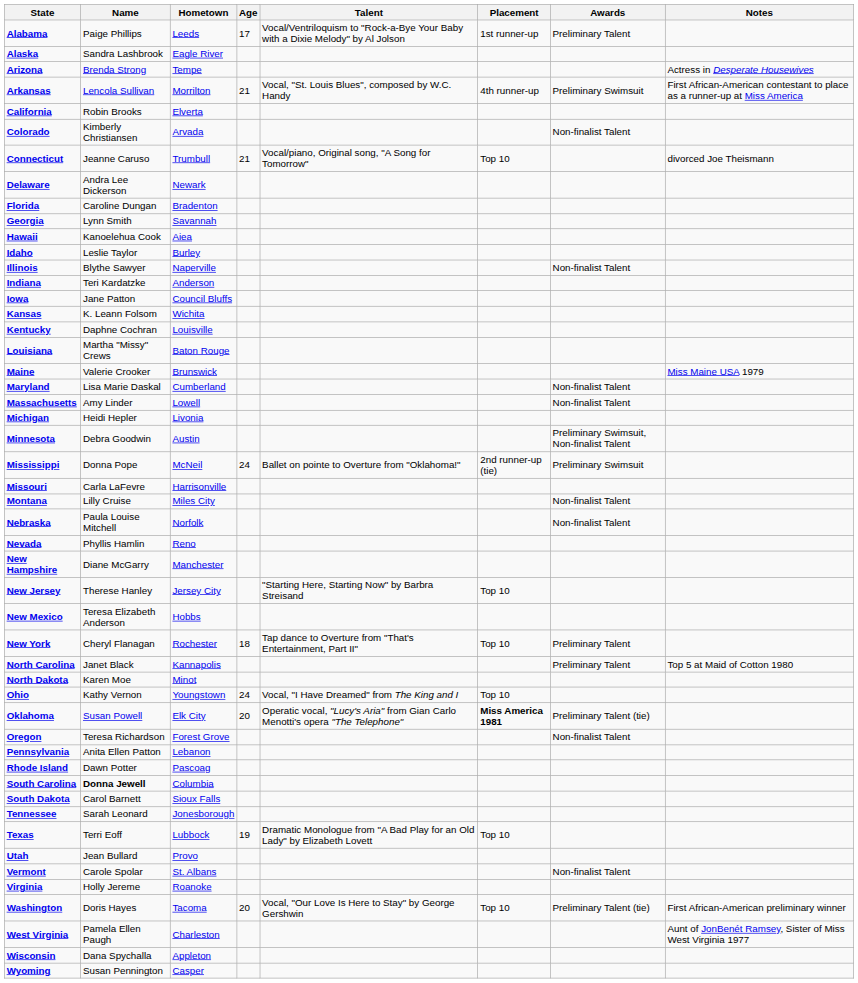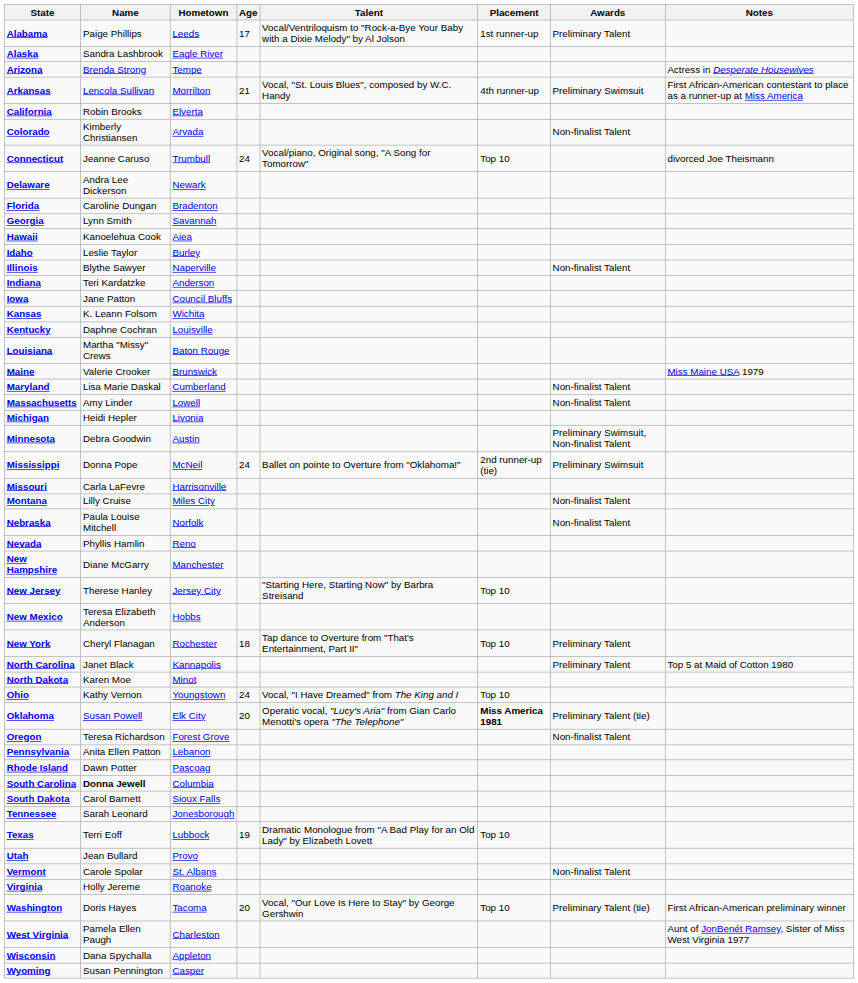Connecticut | Age: 21 -> 24
